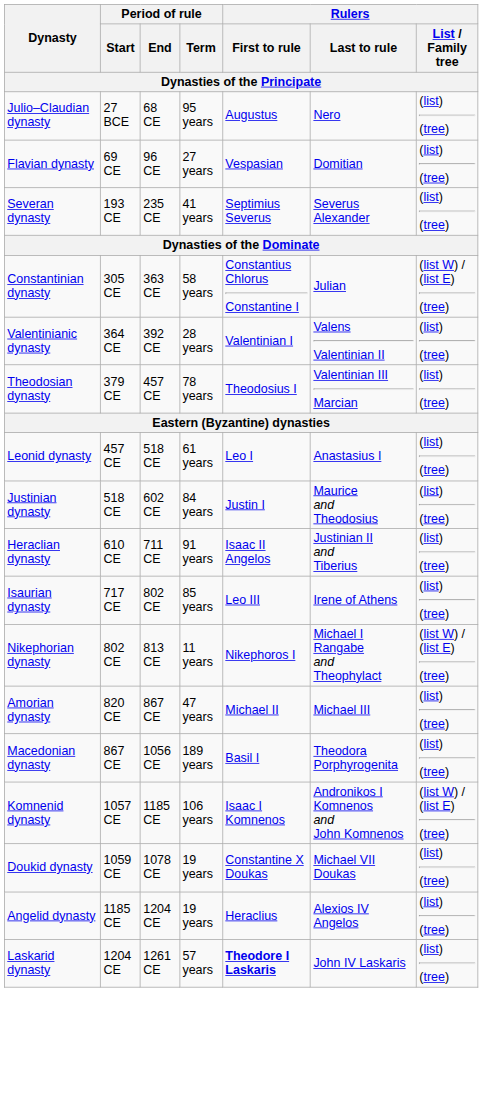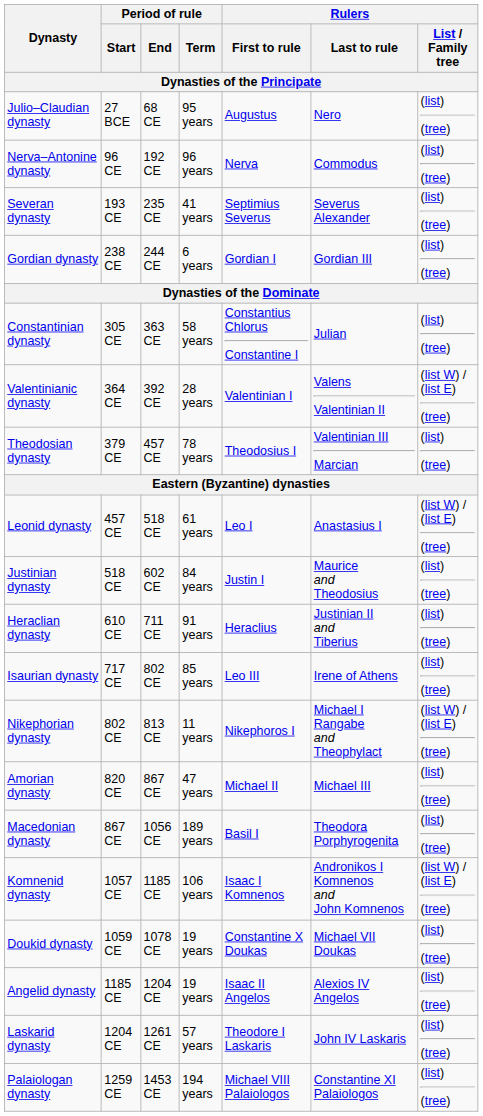- row: Flavian dynasty | 69 CE | 96 CE | 27 years | Vespasian | Domitian | (list) (tree)
+ row: Nerva–Antonine dynasty | 96 CE | 192 CE | 96 years | Nerva | Commodus | (list) (tree)
+ row: Gordian dynasty | 238 CE | 244 CE | 6 years | Gordian I | Gordian III | (list) (tree)
Constantinian dynasty | Rulers / List / Family tree: (list W) / (list E) (tree) -> (list) (tree)
Valentinianic dynasty | Rulers / List / Family tree: (list) (tree) -> (list W) / (list E) (tree)
Leonid dynasty | Rulers / List / Family tree: (list) (tree) -> (list W) / (list E) (tree)
Heraclian dynasty | Rulers / First to rule: Isaac II Angelos -> Heraclius
Angelid dynasty | Rulers / First to rule: Heraclius -> Isaac II Angelos
Laskarid dynasty | Rulers / First to rule: bold -> normal
+ row: Palaiologan dynasty | 1259 CE | 1453 CE | 194 years | Michael VIII Palaiologos | Constantine XI Palaiologos | (list) (tree)
